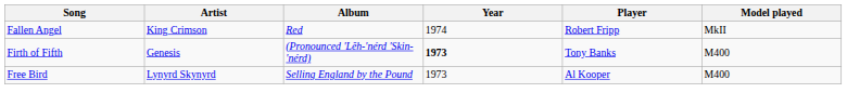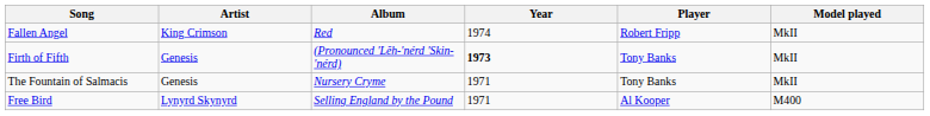Firth of Fifth | Model played: M400 -> MkII
+ row: The Fountain of Salmacis | Genesis | Nursery Cryme | 1971 | Tony Banks | MkII
Free Bird | Year: 1973 -> 1971
